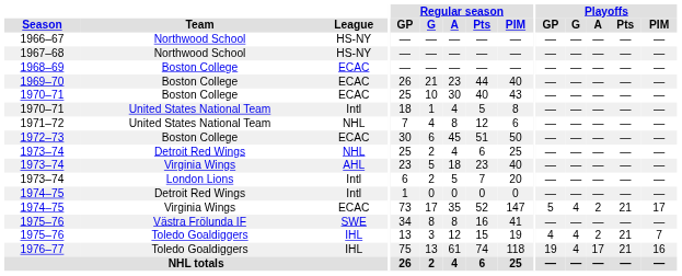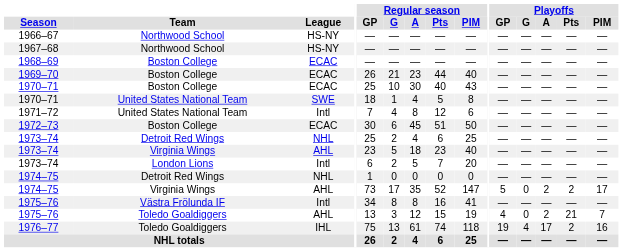1970–71 / United States National Team | League: Intl -> SWE
1971–72 | League: NHL -> Intl
1974–75 / Detroit Red Wings | League: Intl -> NHL
1974–75 / Virginia Wings | League: ECAC -> AHL
1974–75 / Virginia Wings | Playoffs / G: 4 -> 0
1974–75 / Virginia Wings | Playoffs / Pts: 21 -> 2
1975–76 / Västra Frölunda IF | League: SWE -> Intl
1975–76 / Toledo Goaldiggers | League: IHL -> AHL
1975–76 / Toledo Goaldiggers | Playoffs / G: 4 -> 0
1976–77 | Playoffs / Pts: 21 -> 2
